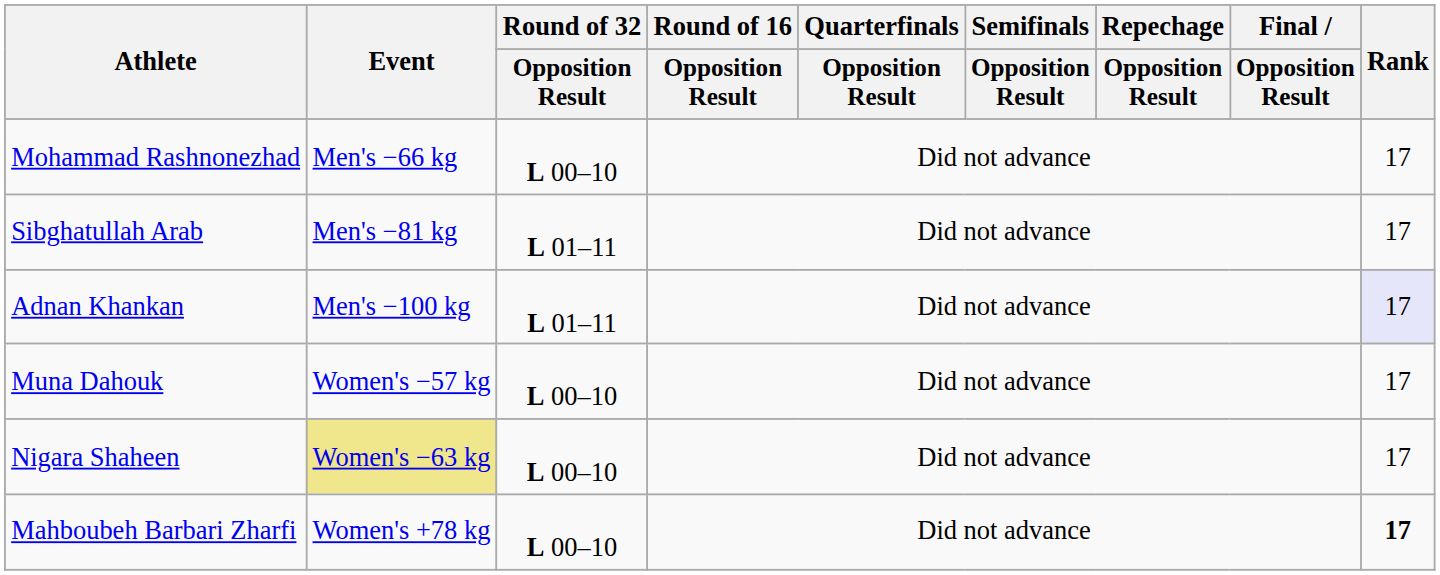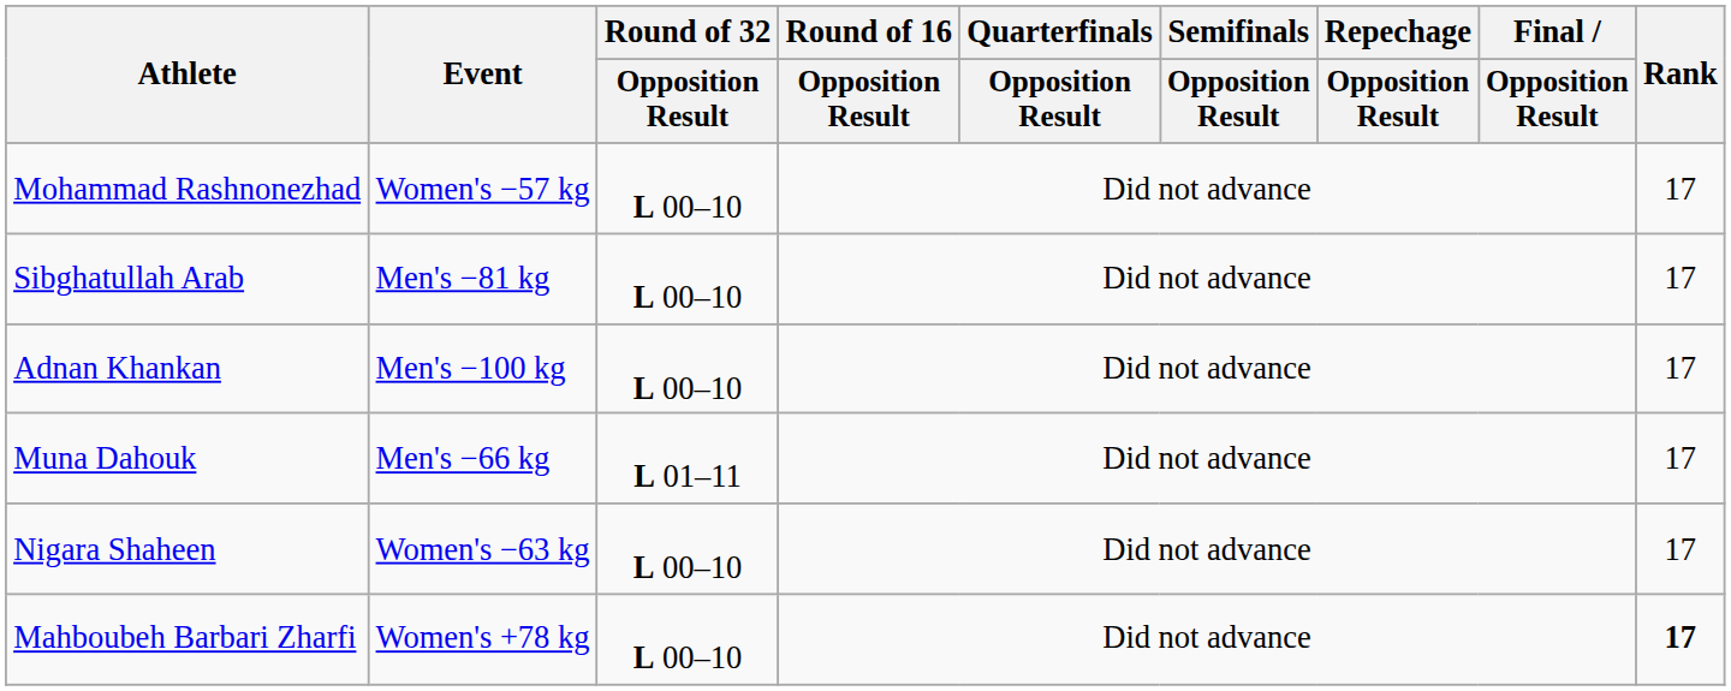Mohammad Rashnonezhad | Event: Men's −66 kg -> Women's −57 kg
Sibghatullah Arab | Round of 32 / Opposition Result: L 01–11 -> L 00–10
Adnan Khankan | Round of 32 / Opposition Result: L 01–11 -> L 00–10
Adnan Khankan | Rank: lavender background -> no background
Muna Dahouk | Event: Women's −57 kg -> Men's −66 kg
Muna Dahouk | Round of 32 / Opposition Result: L 00–10 -> L 01–11
Nigara Shaheen | Event: khaki background -> no background
